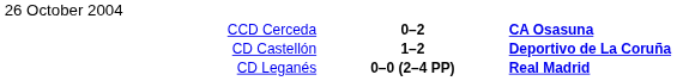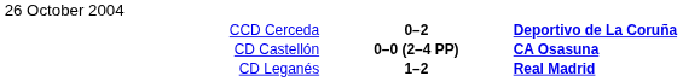CCD Cerceda | column 3: CA Osasuna -> Deportivo de La Coruña
CD Castellón | column 2: 1–2 -> 0–0 (2–4 PP)
CD Castellón | column 3: Deportivo de La Coruña -> CA Osasuna
CD Leganés | column 2: 0–0 (2–4 PP) -> 1–2
